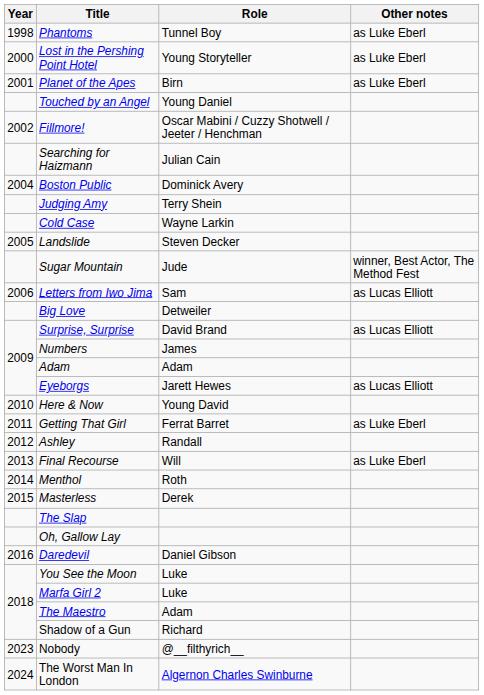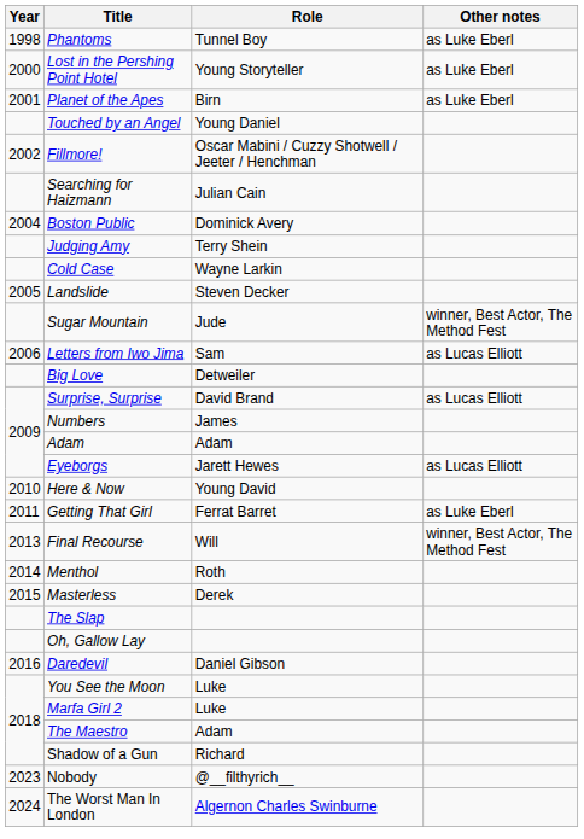- row: 2012 | Ashley | Randall
Final Recourse | Other notes: as Luke Eberl -> winner, Best Actor, The Method Fest
